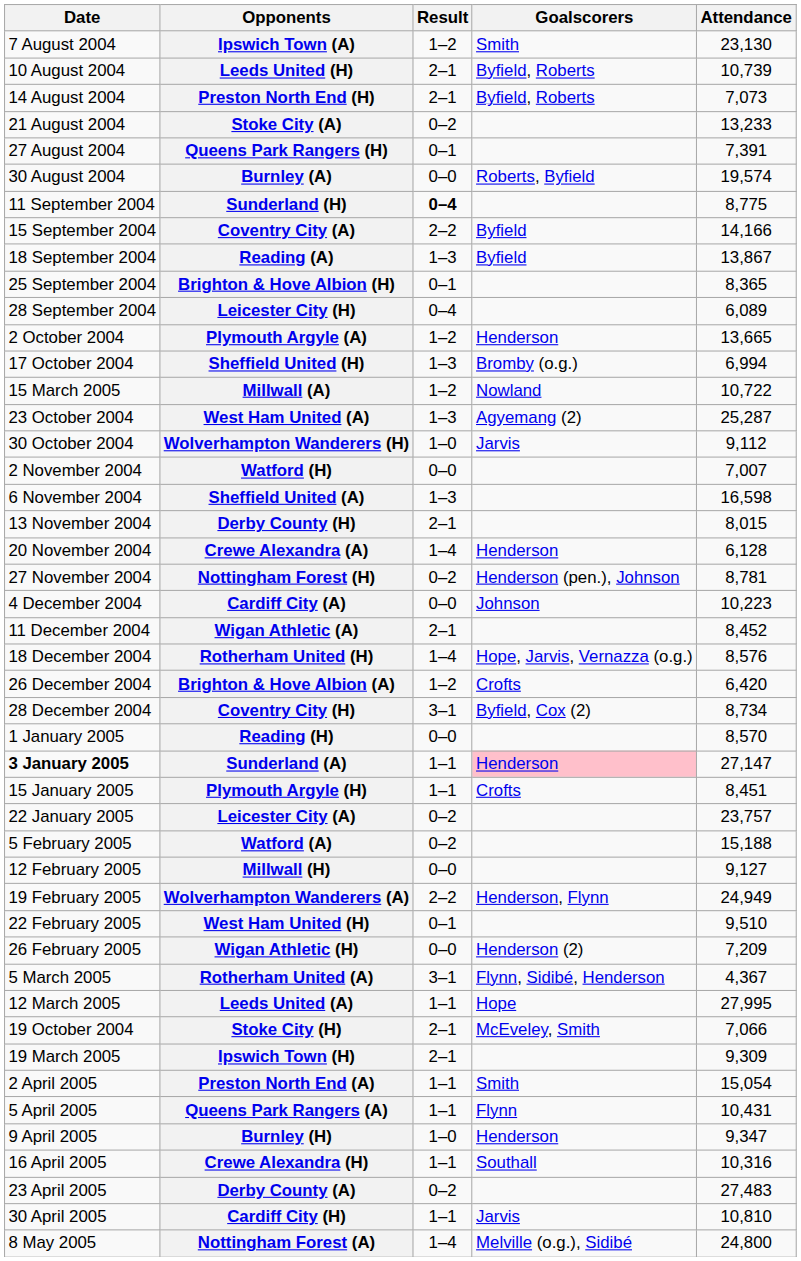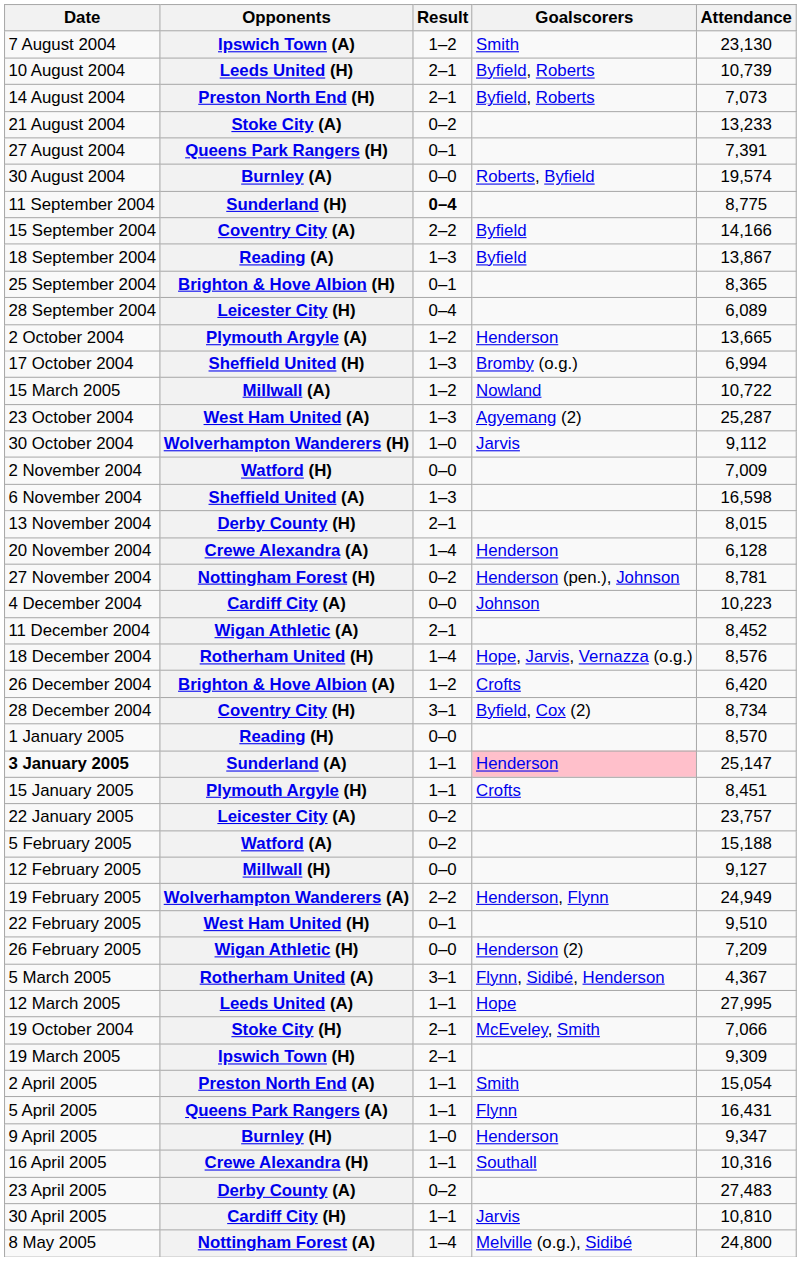Watford (H) | Attendance: 7,007 -> 7,009
Sunderland (A) | Attendance: 27,147 -> 25,147
Queens Park Rangers (A) | Attendance: 10,431 -> 16,431
